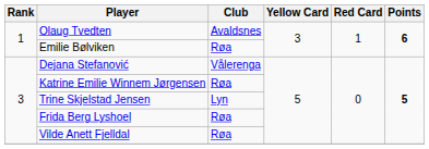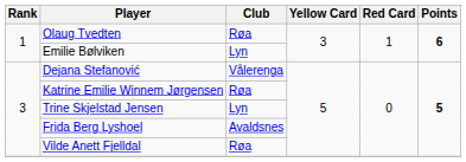Olaug Tvedten | Club: Avaldsnes -> Røa
Emilie Bølviken | Club: Røa -> Lyn
Frida Berg Lyshoel | Club: Røa -> Avaldsnes
